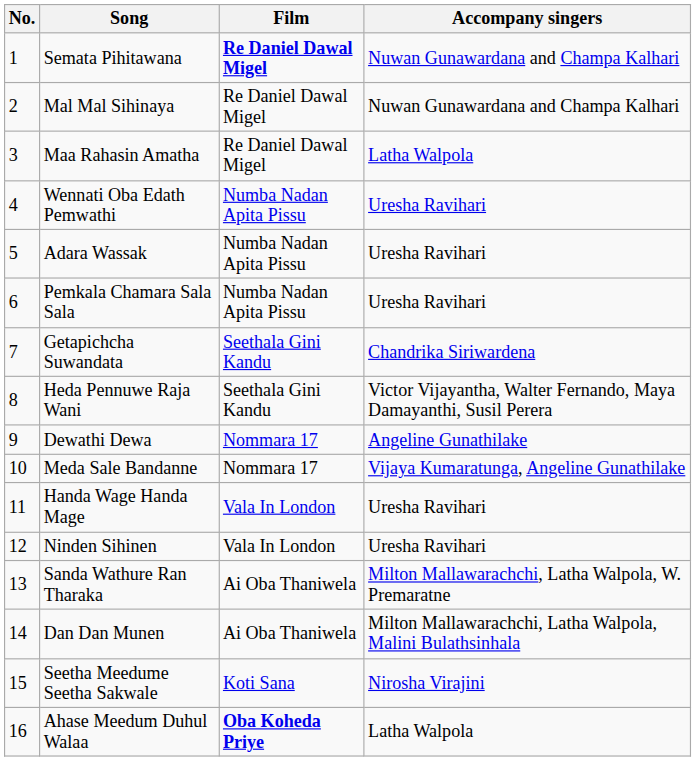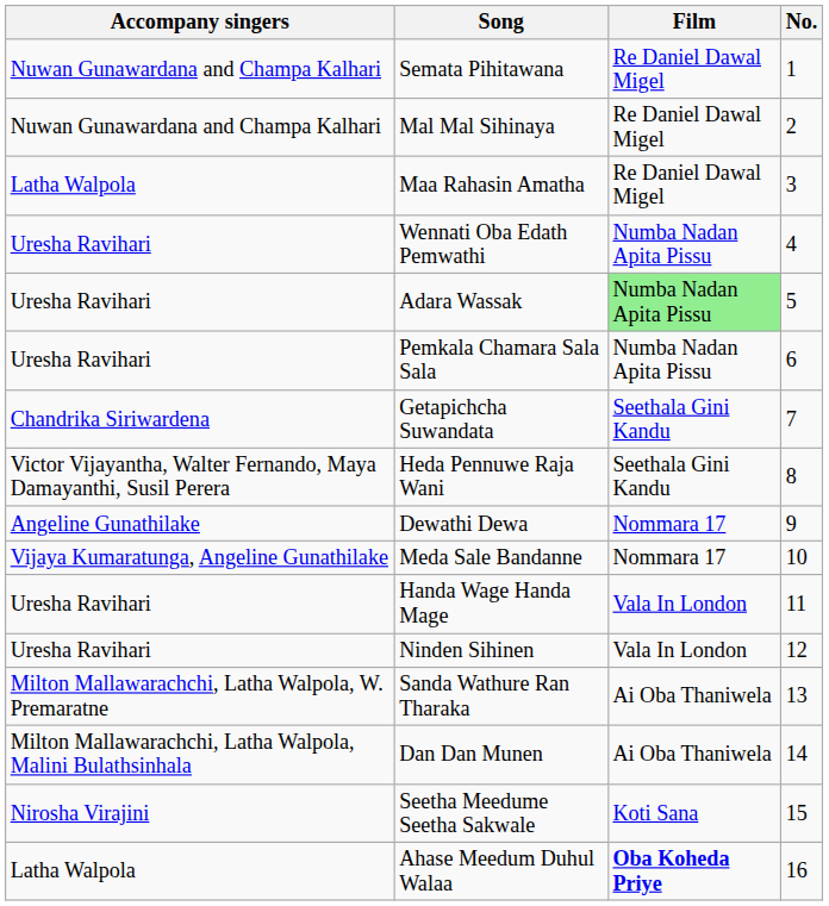columns swapped: No. <-> Accompany singers
Semata Pihitawana | Film: bold -> normal
Adara Wassak | Film: no background -> lightgreen background
